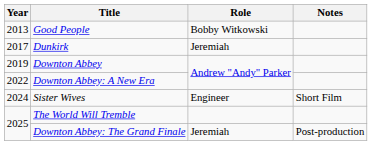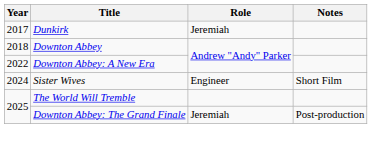- row: 2013 | Good People | Bobby Witkowski
Downton Abbey | Year: 2019 -> 2018
